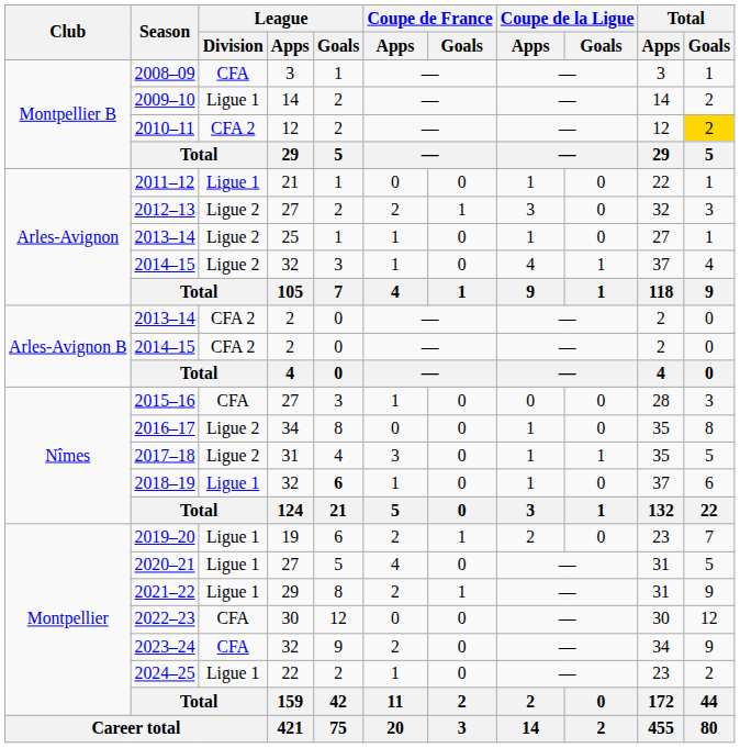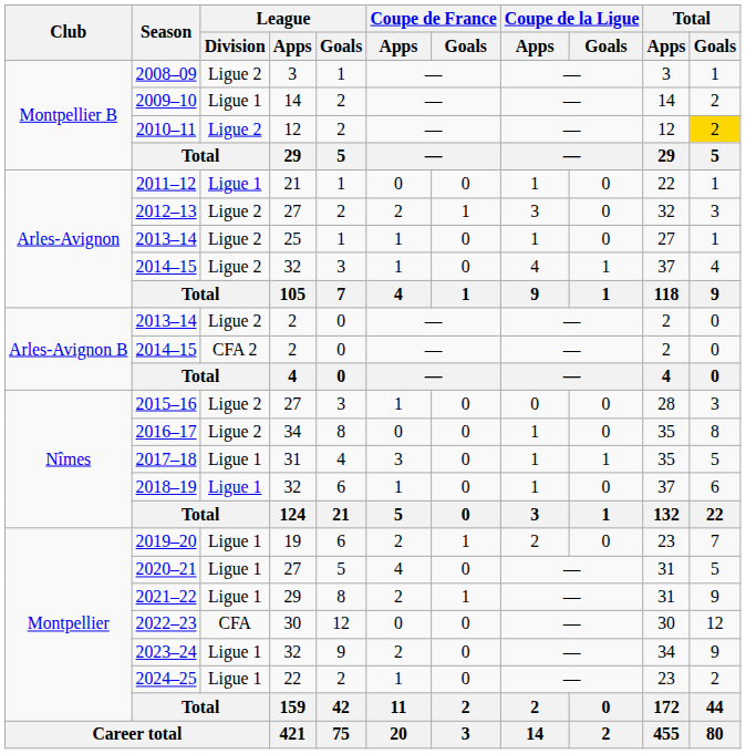2008–09 | League / Division: CFA -> Ligue 2
2010–11 | League / Division: CFA 2 -> Ligue 2
2013–14 / 2 | League / Division: CFA 2 -> Ligue 2
2015–16 | League / Division: CFA -> Ligue 2
2017–18 | League / Division: Ligue 2 -> Ligue 1
2018–19 | League / Goals: bold -> normal
2023–24 | League / Division: CFA -> Ligue 1
